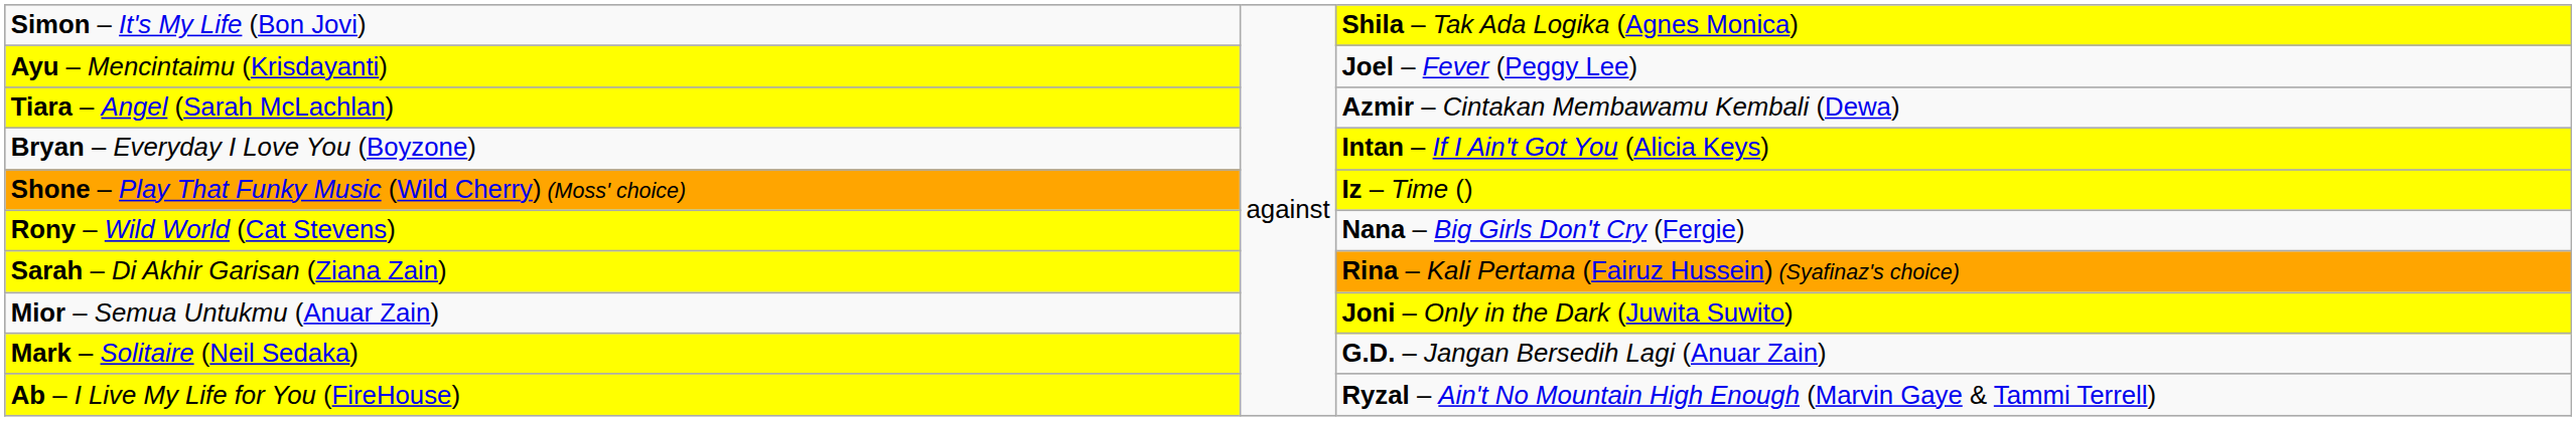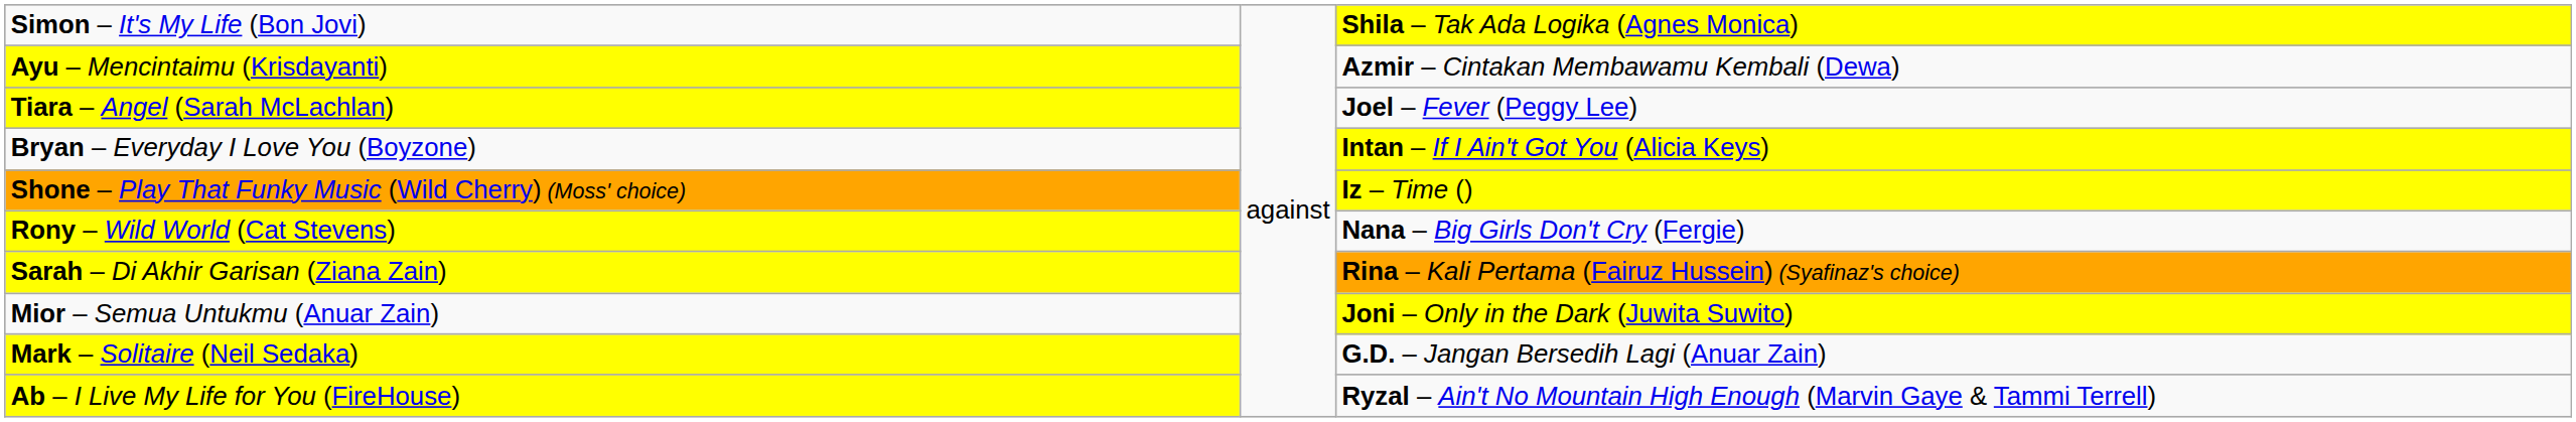Ayu – Mencintaimu (Krisdayanti) | column 3: Joel – Fever (Peggy Lee) -> Azmir – Cintakan Membawamu Kembali (Dewa)
Tiara – Angel (Sarah McLachlan) | column 3: Azmir – Cintakan Membawamu Kembali (Dewa) -> Joel – Fever (Peggy Lee)
